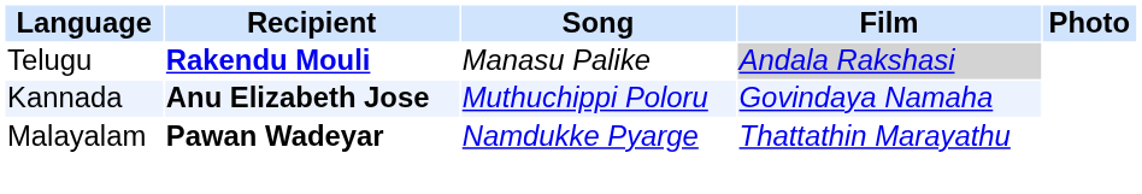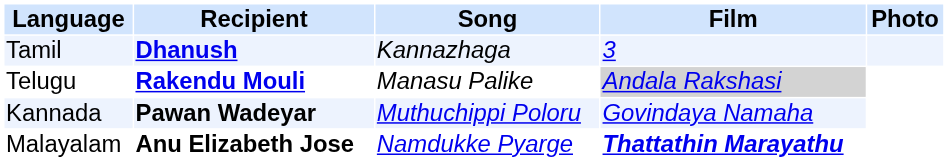+ row: Tamil | Dhanush | Kannazhaga | 3
Kannada | Recipient: Anu Elizabeth Jose -> Pawan Wadeyar
Malayalam | Recipient: Pawan Wadeyar -> Anu Elizabeth Jose
Malayalam | Film: normal -> bold
